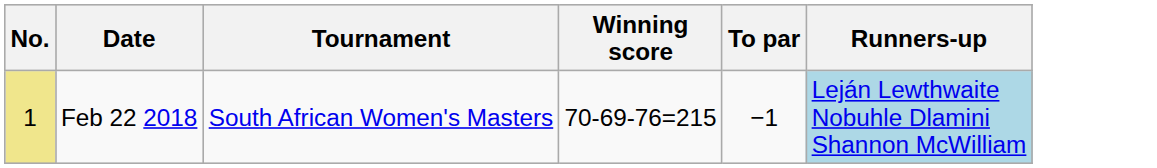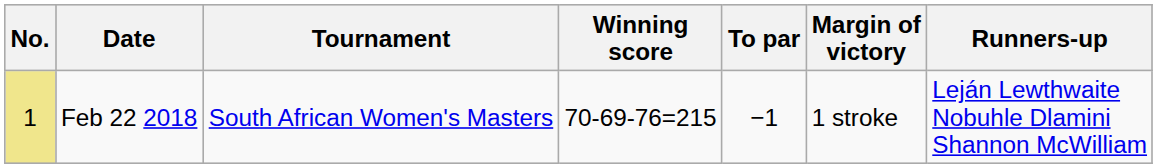+ column: Margin of victory | 1 stroke
Feb 22 2018 | Runners-up: lightblue background -> no background
